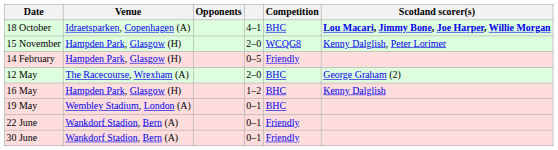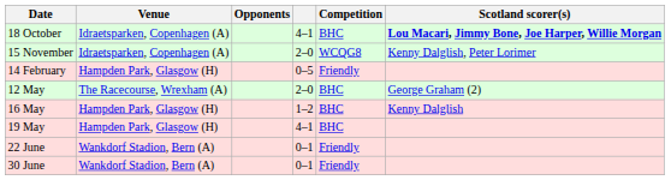15 November | Venue: Hampden Park, Glasgow (H) -> Idraetsparken, Copenhagen (A)
19 May | Venue: Wembley Stadium, London (A) -> Hampden Park, Glasgow (H)
19 May | column 4: 0–1 -> 4–1
